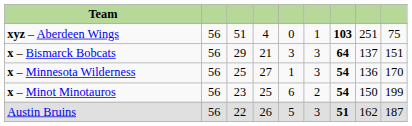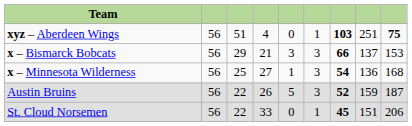xyz – Aberdeen Wings | column 9: normal -> bold
x – Bismarck Bobcats | column 7: 64 -> 66
x – Bismarck Bobcats | column 9: 151 -> 153
x – Minnesota Wilderness | column 9: 170 -> 168
- row: x – Minot Minotauros | 56 | 23 | 25 | 6 | 2 | 54 | 150 | 199
Austin Bruins | column 7: 51 -> 52
Austin Bruins | column 8: 162 -> 159
+ row: St. Cloud Norsemen | 56 | 22 | 33 | 0 | 1 | 45 | 151 | 206
